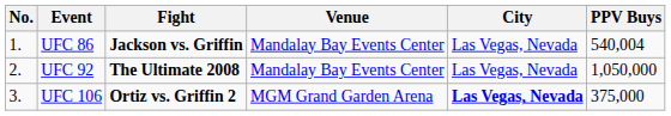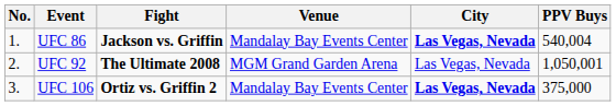UFC 86 | City: normal -> bold
UFC 92 | Venue: Mandalay Bay Events Center -> MGM Grand Garden Arena
UFC 92 | PPV Buys: 1,050,000 -> 1,050,001
UFC 106 | Venue: MGM Grand Garden Arena -> Mandalay Bay Events Center
